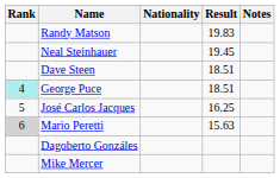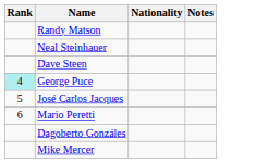- column: Result | 19.83 | 19.45 | 18.51 | 18.51 | 16.25 | 15.63
Mario Peretti | Rank: lightgrey background -> no background
